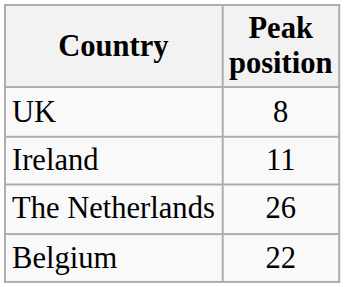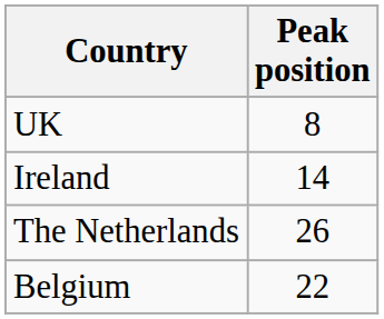Ireland | Peak position: 11 -> 14
